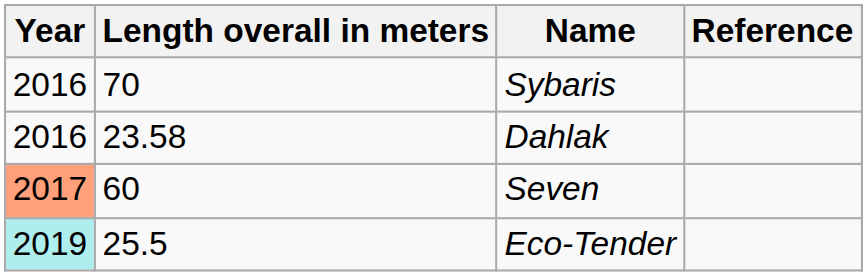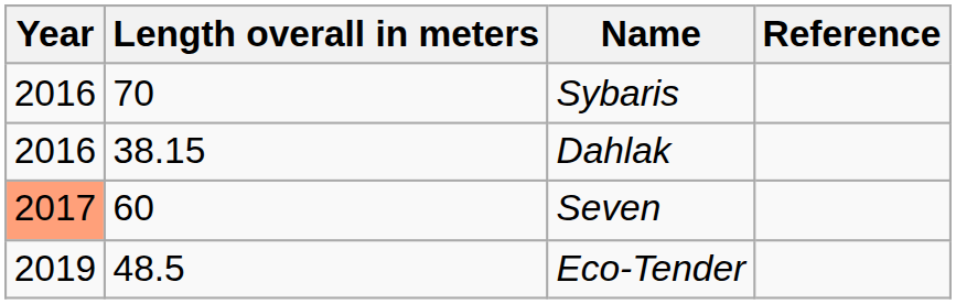Dahlak | Length overall in meters: 23.58 -> 38.15
Eco-Tender | Year: paleturquoise background -> no background
Eco-Tender | Length overall in meters: 25.5 -> 48.5
